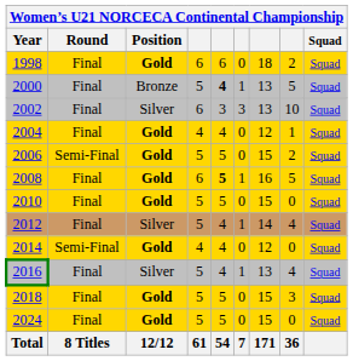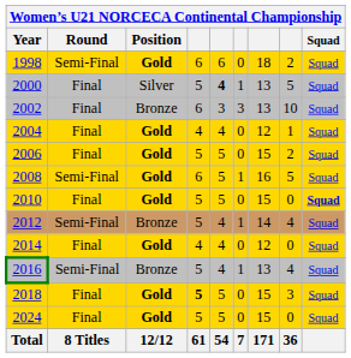1998 | Round: Final -> Semi-Final
2000 | Position: Bronze -> Silver
2002 | Position: Silver -> Bronze
2006 | Round: Semi-Final -> Final
2008 | Round: Final -> Semi-Final
2008 | column 5: bold -> normal
2010 | Squad: normal -> bold
2012 | Round: Final -> Semi-Final
2012 | Position: Silver -> Bronze
2014 | Round: Semi-Final -> Final
2016 | Round: Final -> Semi-Final
2016 | Position: Silver -> Bronze
2018 | column 4: normal -> bold
